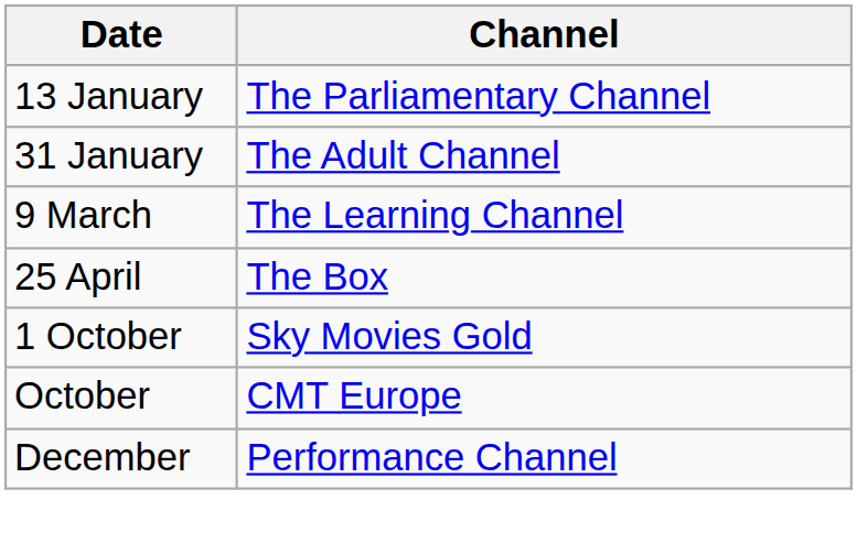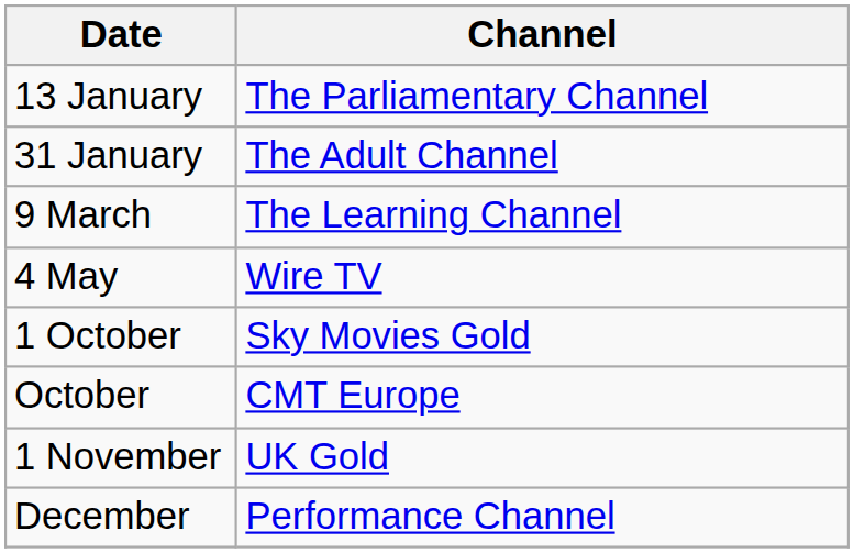- row: 25 April | The Box
+ row: 4 May | Wire TV
+ row: 1 November | UK Gold
